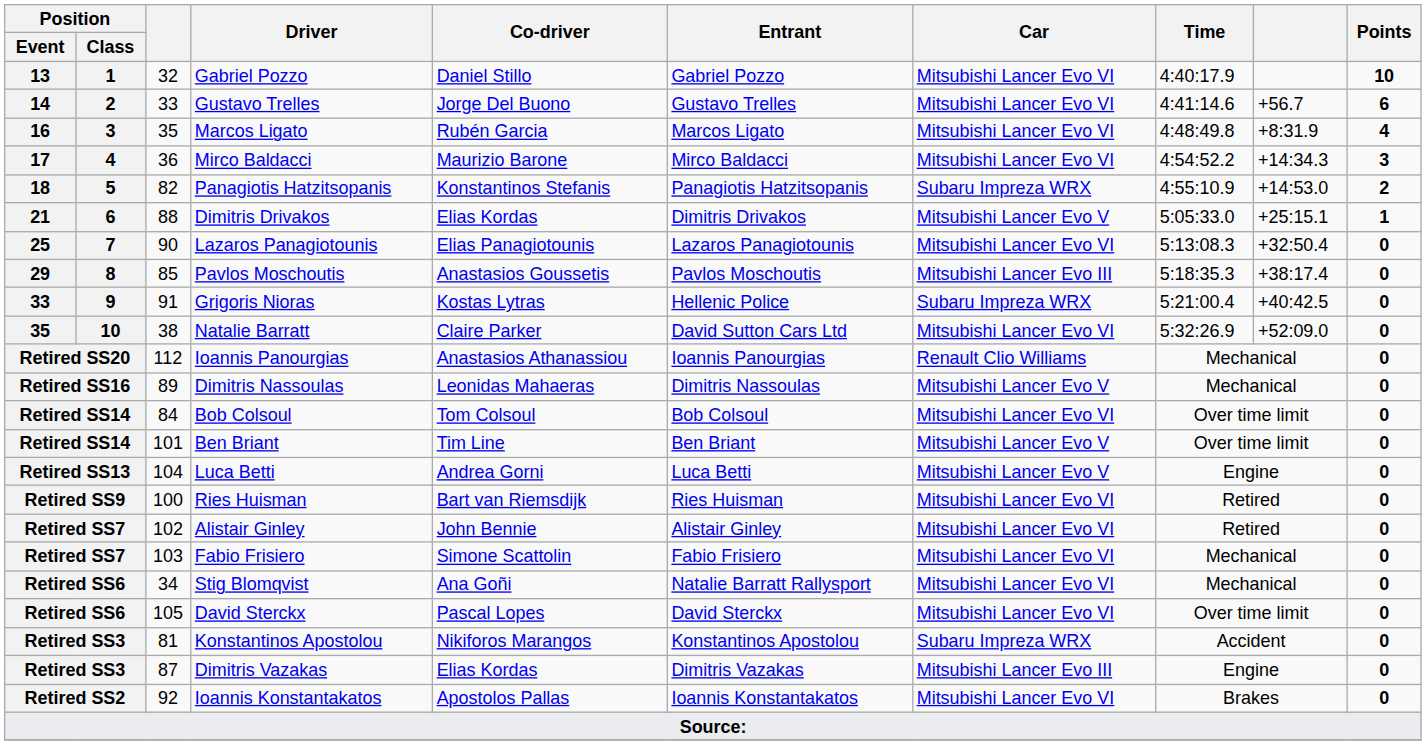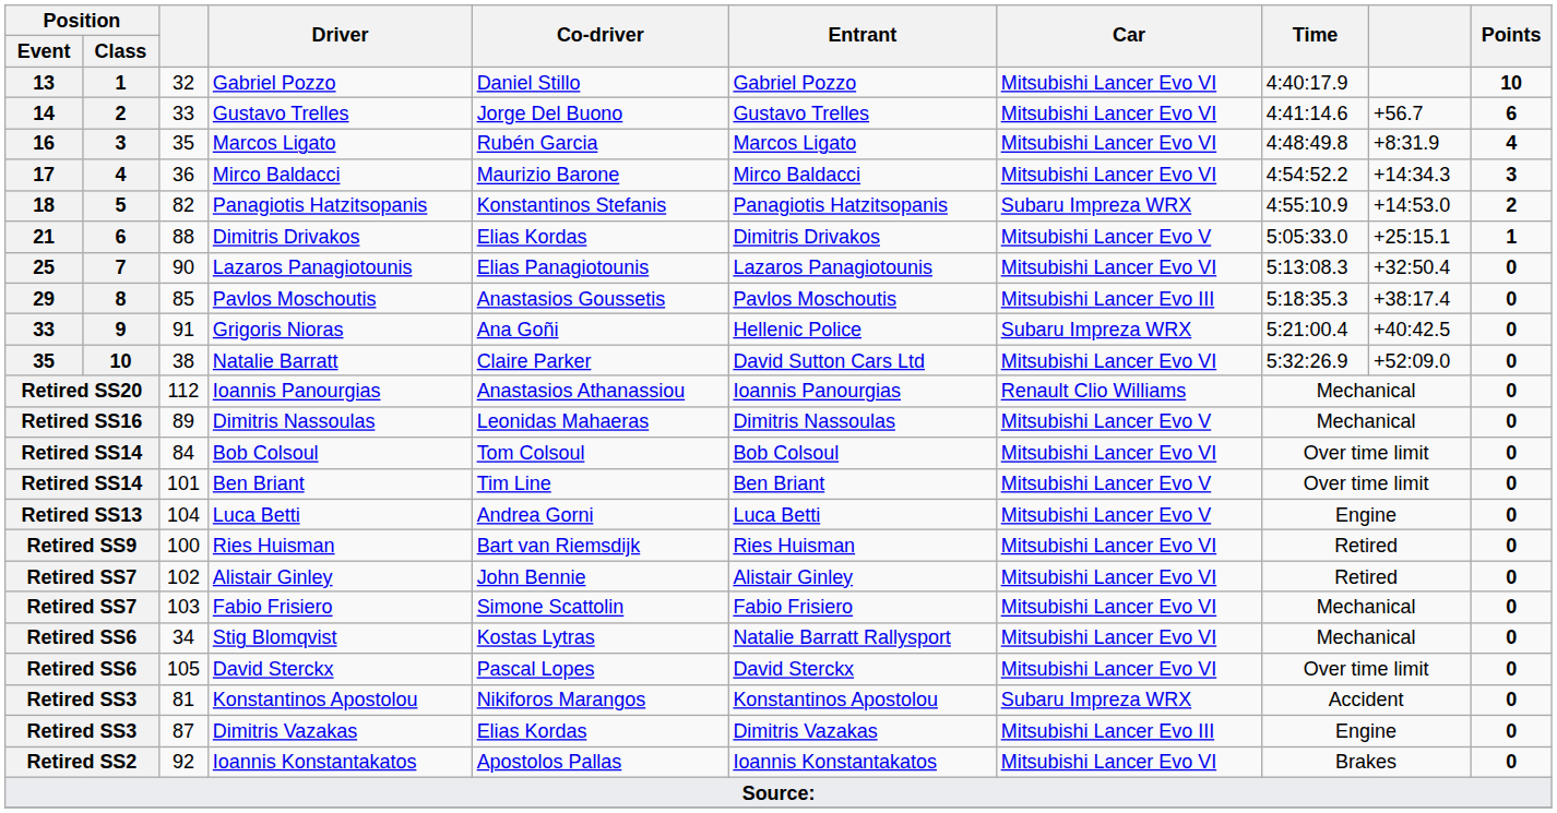Grigoris Nioras | Co-driver: Kostas Lytras -> Ana Goñi
Stig Blomqvist | Co-driver: Ana Goñi -> Kostas Lytras
